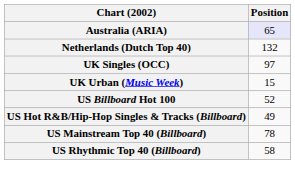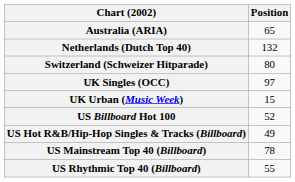Australia (ARIA) | Position: lavender background -> no background
+ row: Switzerland (Schweizer Hitparade) | 80
US Rhythmic Top 40 (Billboard) | Position: 58 -> 55
